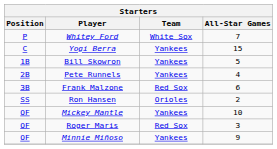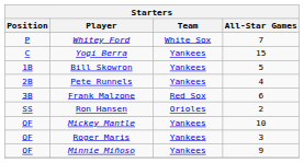Roger Maris | Team: Red Sox -> Yankees
